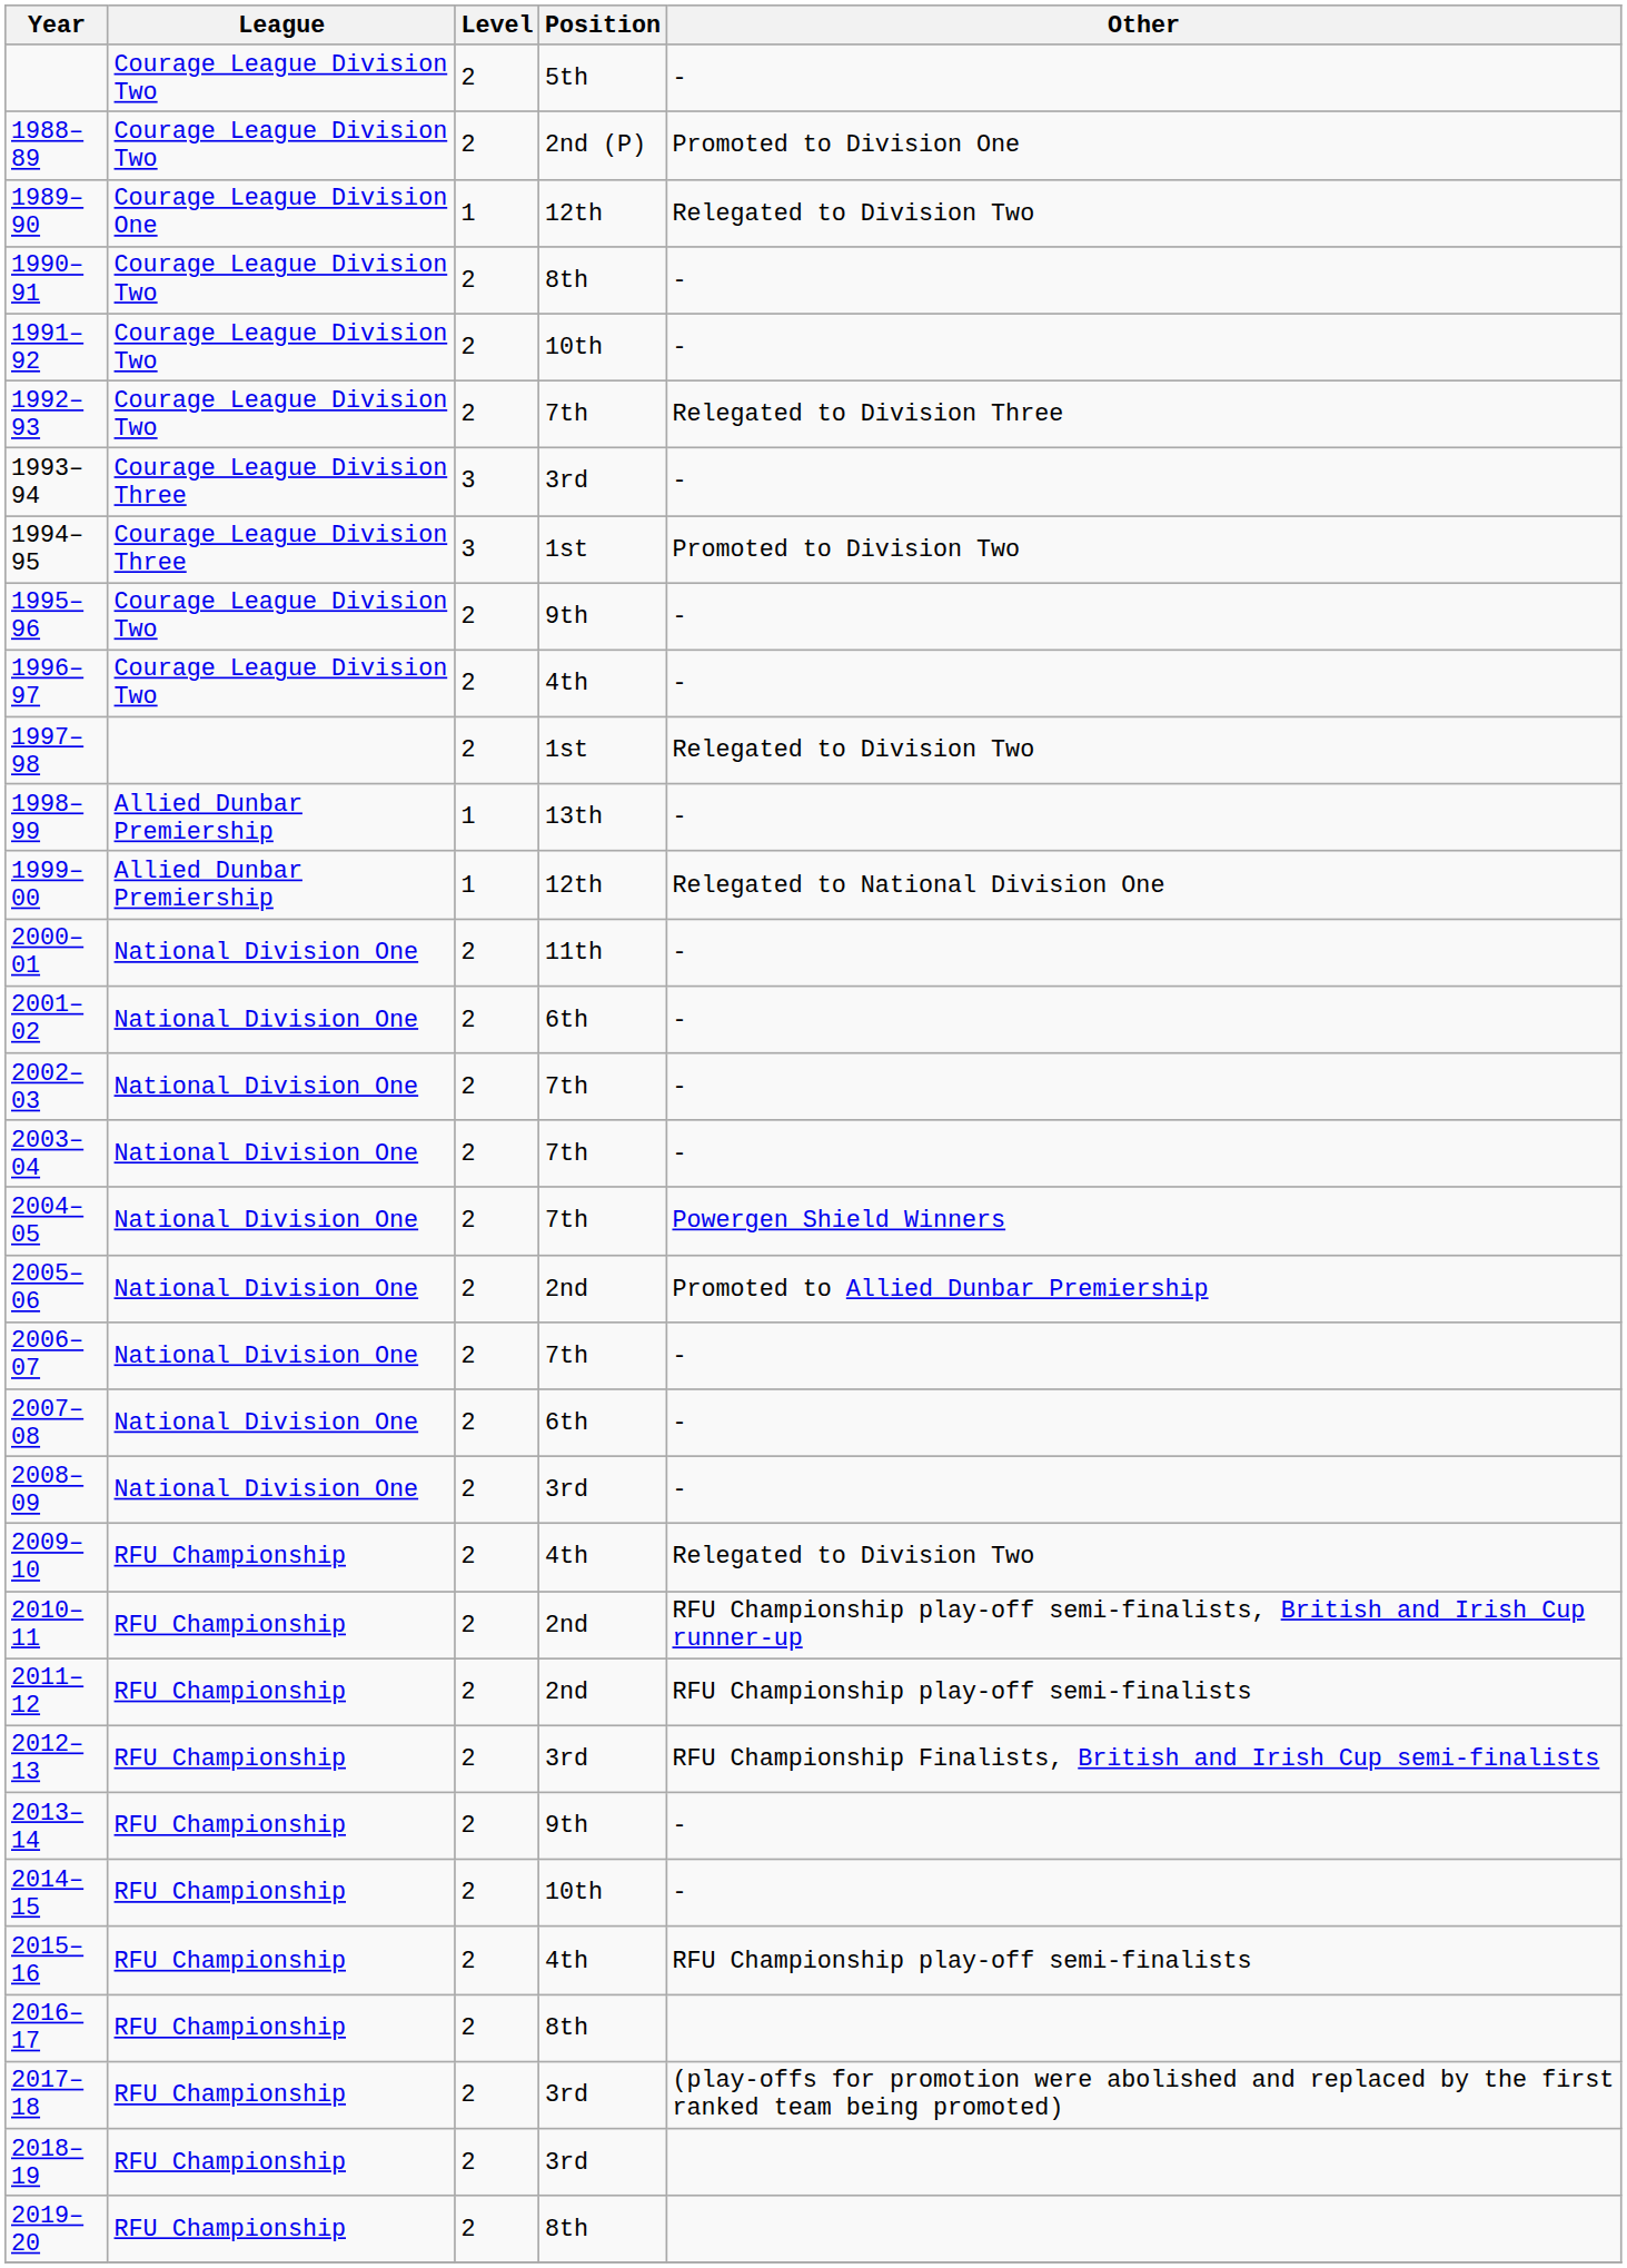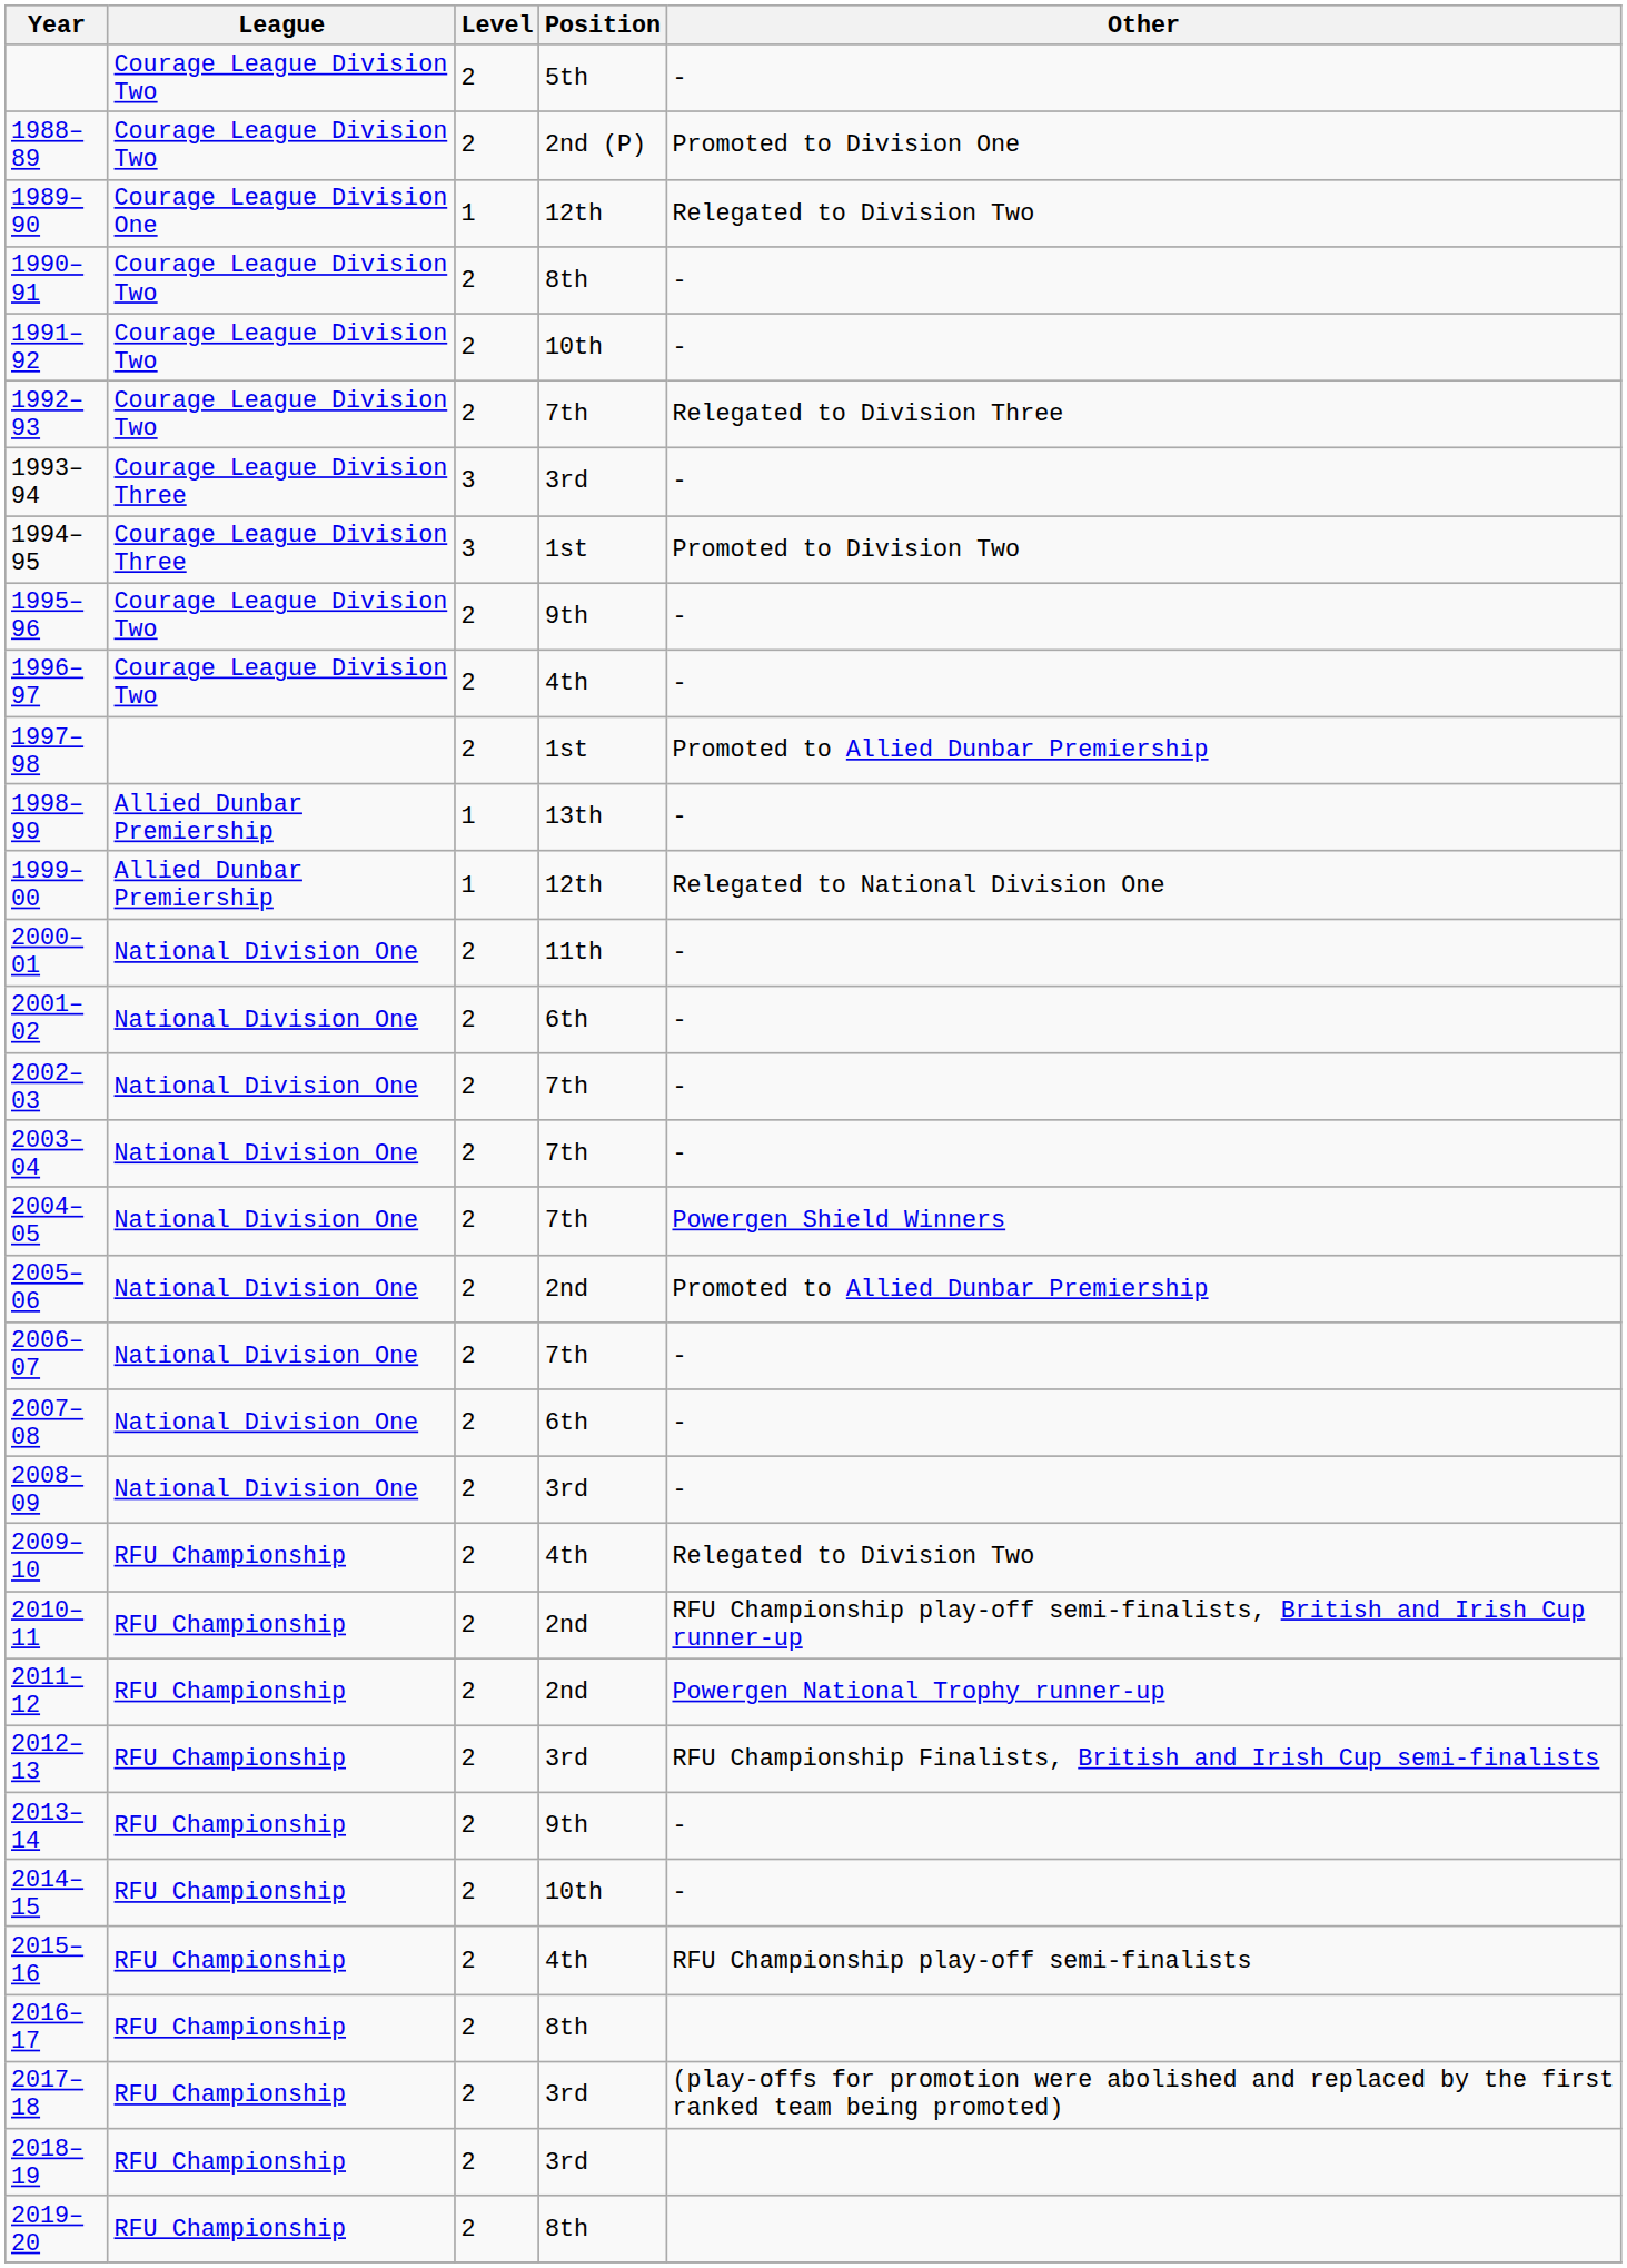1997–98 | Other: Relegated to Division Two -> Promoted to Allied Dunbar Premiership
2011–12 | Other: RFU Championship play-off semi-finalists -> Powergen National Trophy runner-up
